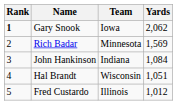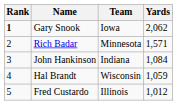Rich Badar | Yards: 1,569 -> 1,571
Hal Brandt | Yards: 1,051 -> 1,059
